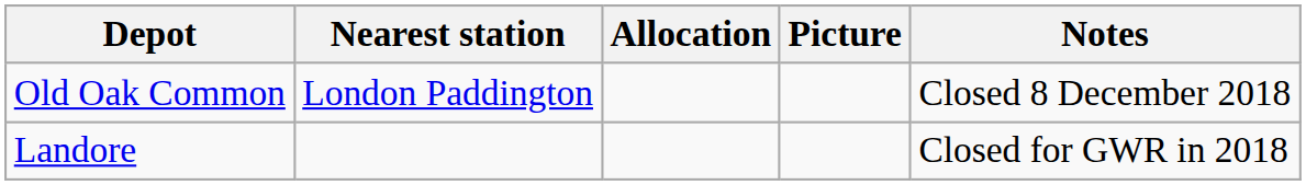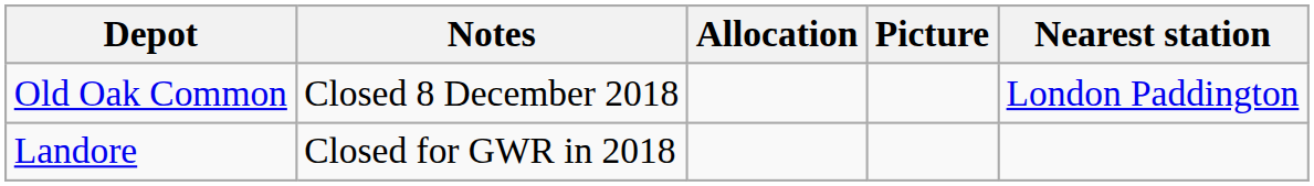columns swapped: Nearest station <-> Notes
